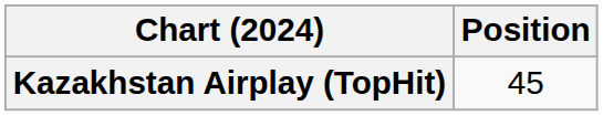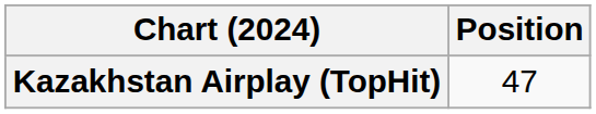Kazakhstan Airplay (TopHit) | Position: 45 -> 47
